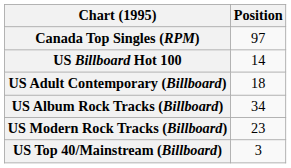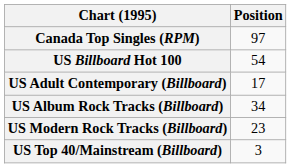US Billboard Hot 100 | Position: 14 -> 54
US Adult Contemporary (Billboard) | Position: 18 -> 17
